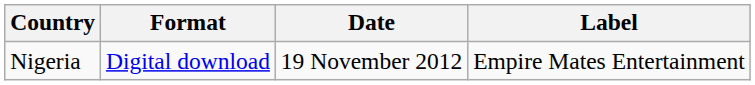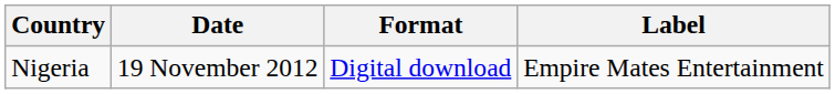columns swapped: Date <-> Format
